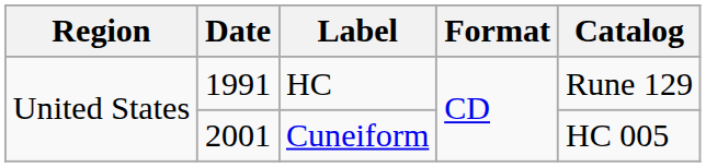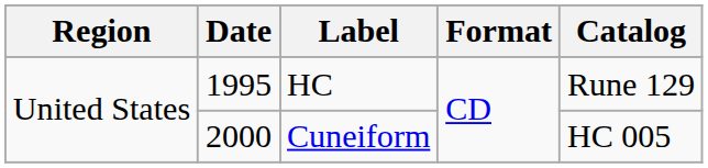HC | Date: 1991 -> 1995
Cuneiform | Date: 2001 -> 2000
